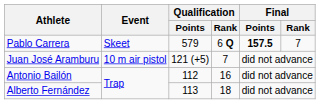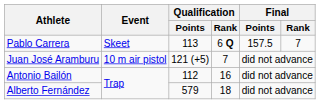Pablo Carrera | Qualification / Points: 579 -> 113
Pablo Carrera | Final / Points: bold -> normal
Alberto Fernández | Qualification / Points: 113 -> 579
